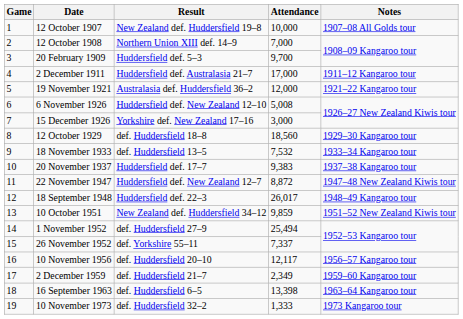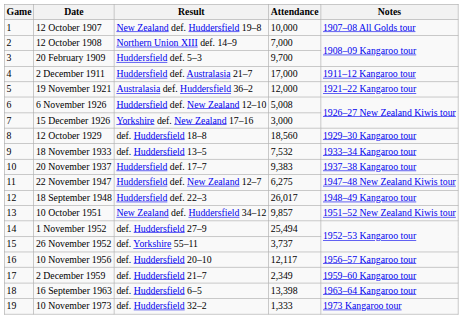22 November 1947 | Attendance: 8,872 -> 6,275
10 October 1951 | Attendance: 9,859 -> 9,857
26 November 1952 | Attendance: 7,337 -> 3,737
